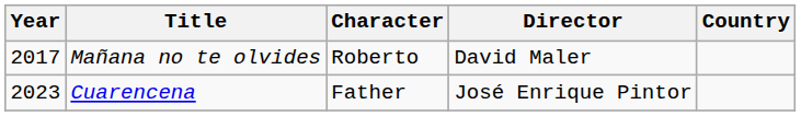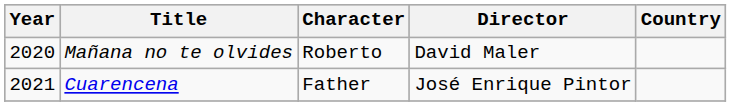Mañana no te olvides | Year: 2017 -> 2020
Cuarencena | Year: 2023 -> 2021
